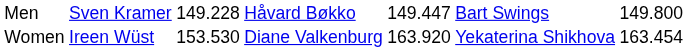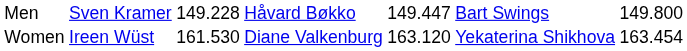Women | column 3: 153.530 -> 161.530
Women | column 5: 163.920 -> 163.120
